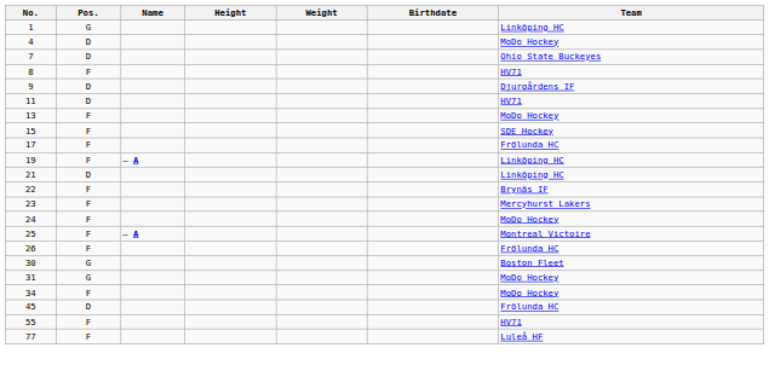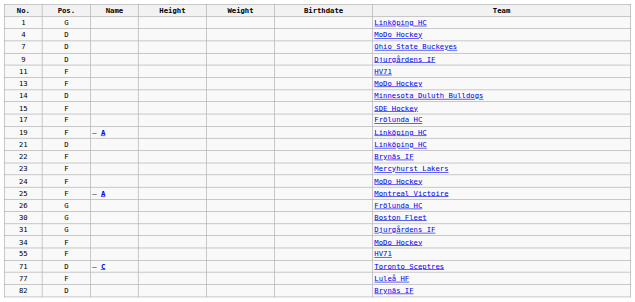- row: 8 | F | HV71
11 | Pos.: D -> F
+ row: 14 | D | Minnesota Duluth Bulldogs
26 | Pos.: F -> G
31 | Team: MoDo Hockey -> Djurgårdens IF
- row: 45 | D | Frölunda HC
+ row: 71 | D | – C | Toronto Sceptres
+ row: 82 | D | Brynäs IF
